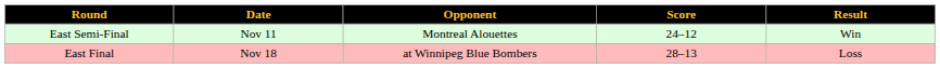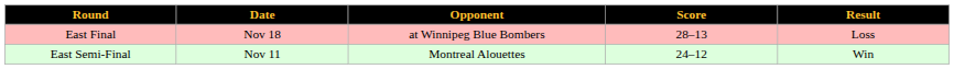rows swapped: East Semi-Final <-> East Final
